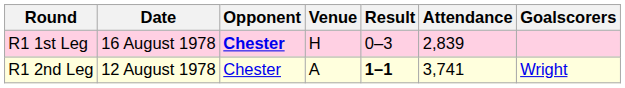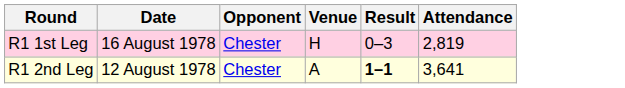- column: Goalscorers | Wright
R1 1st Leg | Opponent: bold -> normal
R1 1st Leg | Attendance: 2,839 -> 2,819
R1 2nd Leg | Attendance: 3,741 -> 3,641
